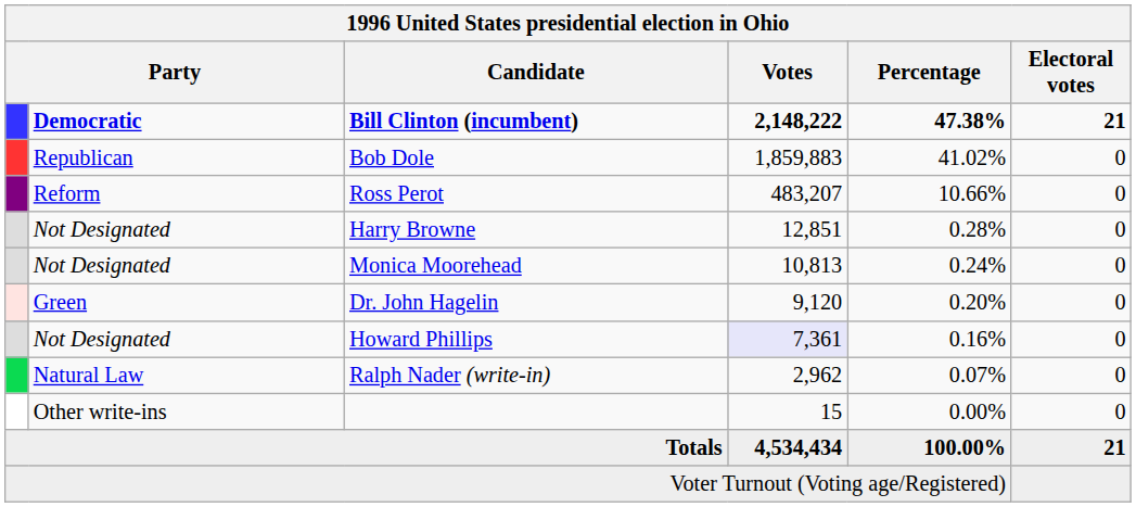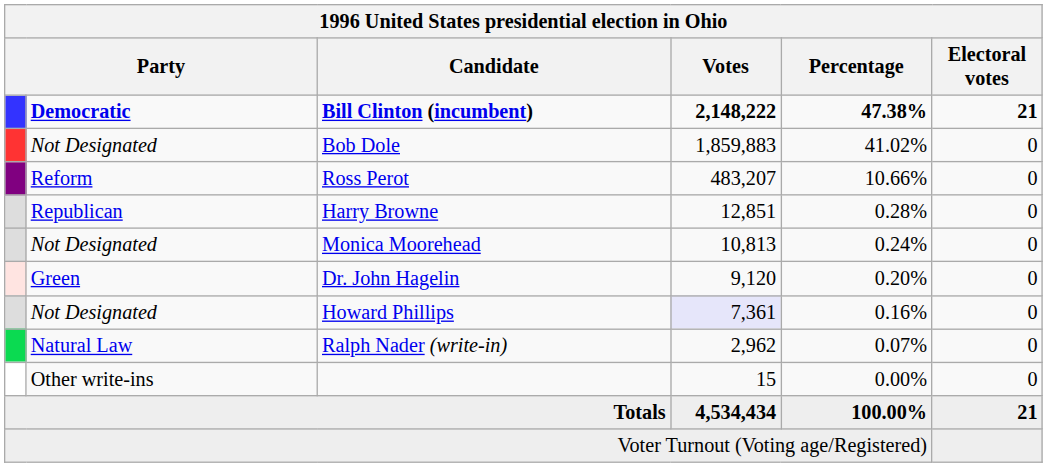Bob Dole | column 2: Republican -> Not Designated
Harry Browne | column 2: Not Designated -> Republican
